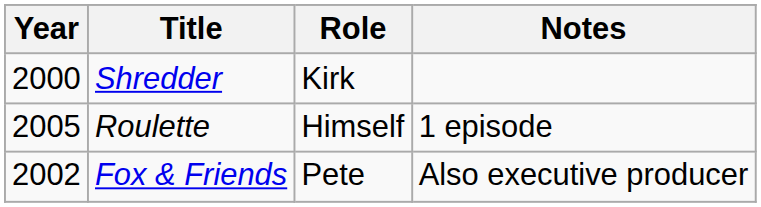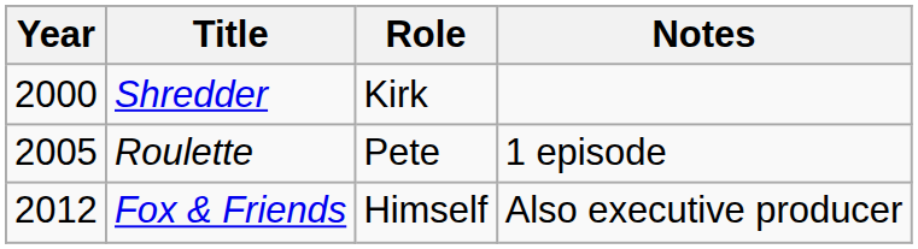Roulette | Role: Himself -> Pete
Fox & Friends | Year: 2002 -> 2012
Fox & Friends | Role: Pete -> Himself
